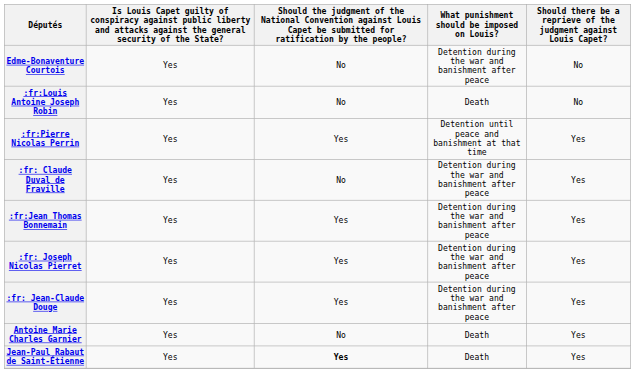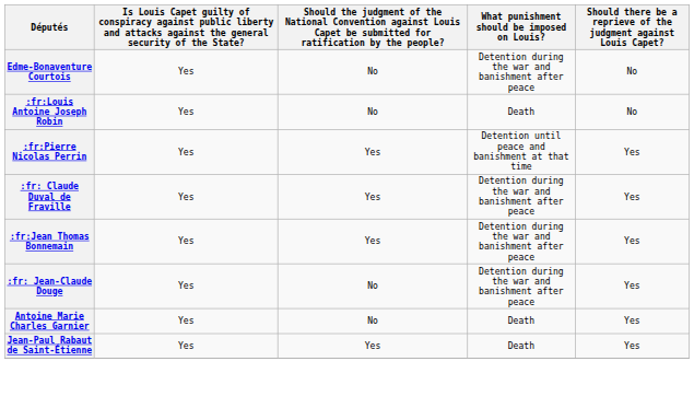:fr: Claude Duval de Fraville | column 3: No -> Yes
- row: :fr: Joseph Nicolas Pierret | Yes | Yes | Detention during the war and banishment after peace | Yes
:fr: Jean-Claude Douge | column 3: Yes -> No
Jean-Paul Rabaut de Saint-Étienne | column 3: bold -> normal
